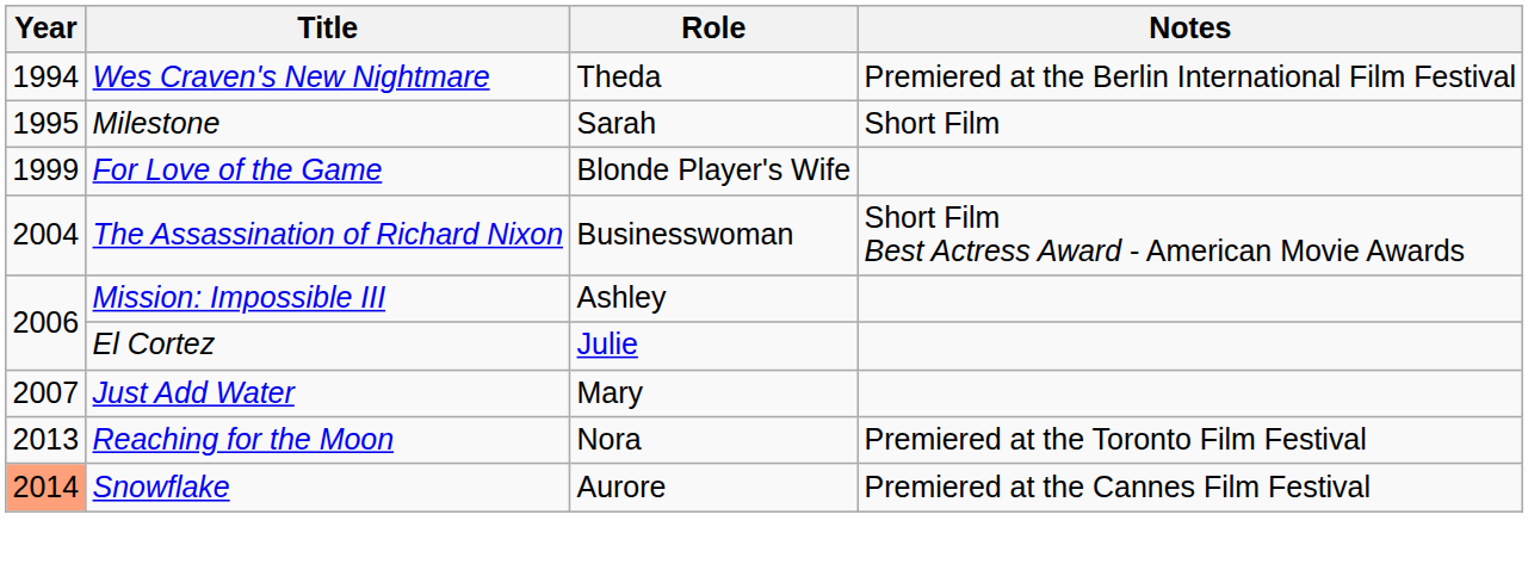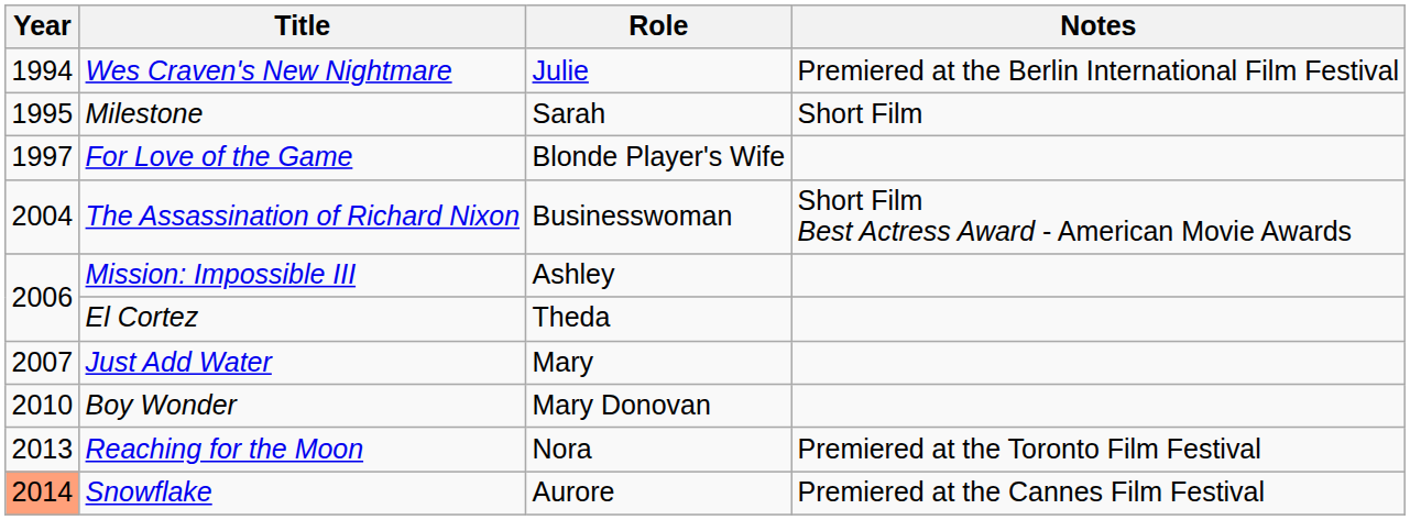Wes Craven's New Nightmare | Role: Theda -> Julie
For Love of the Game | Year: 1999 -> 1997
El Cortez | Role: Julie -> Theda
+ row: 2010 | Boy Wonder | Mary Donovan
